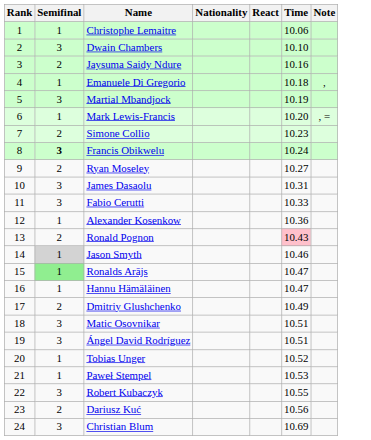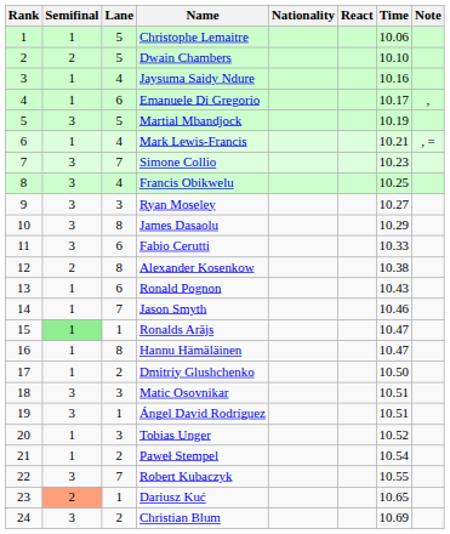+ column: Lane | 5 | 5 | 4 | 6 | 5 | 4 | 7 | 4 | 3 | 8 | 6 | 8 | 6 | 7 | 1 | 8 | 2 | 3 | 1 | 3 | 2 | 7 | 1 | 2
Dwain Chambers | Semifinal: 3 -> 2
Jaysuma Saidy Ndure | Semifinal: 2 -> 1
Emanuele Di Gregorio | Time: 10.18 -> 10.17
Mark Lewis-Francis | Time: 10.20 -> 10.21
Simone Collio | Semifinal: 2 -> 3
Francis Obikwelu | Semifinal: bold -> normal
Francis Obikwelu | Time: 10.24 -> 10.25
Ryan Moseley | Semifinal: 2 -> 3
James Dasaolu | Time: 10.31 -> 10.29
Alexander Kosenkow | Semifinal: 1 -> 2
Alexander Kosenkow | Time: 10.36 -> 10.38
Ronald Pognon | Semifinal: 2 -> 1
Ronald Pognon | Time: pink background -> no background
Jason Smyth | Semifinal: lightgrey background -> no background
Dmitriy Glushchenko | Semifinal: 2 -> 1
Dmitriy Glushchenko | Time: 10.49 -> 10.50
Paweł Stempel | Time: 10.53 -> 10.54
Dariusz Kuć | Semifinal: no background -> lightsalmon background
Dariusz Kuć | Time: 10.56 -> 10.65
